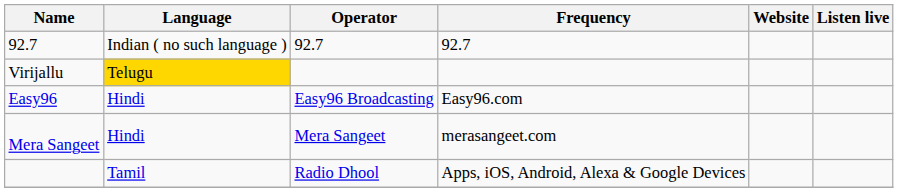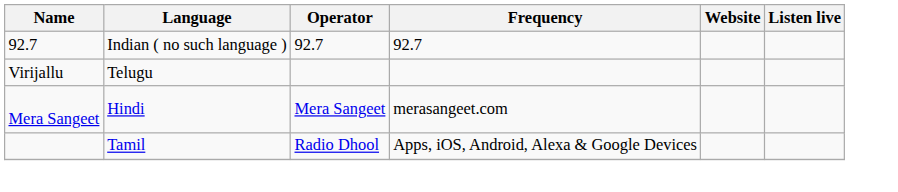Virijallu | Language: gold background -> no background
- row: Easy96 | Hindi | Easy96 Broadcasting | Easy96.com
